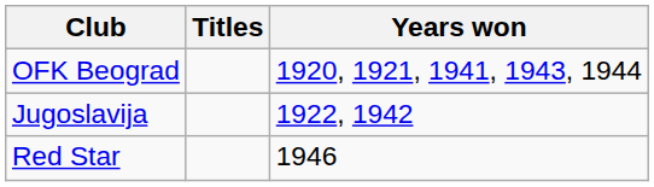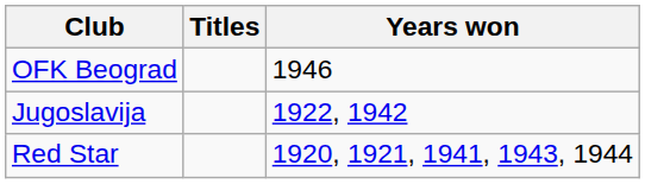OFK Beograd | Years won: 1920, 1921, 1941, 1943, 1944 -> 1946
Red Star | Years won: 1946 -> 1920, 1921, 1941, 1943, 1944
